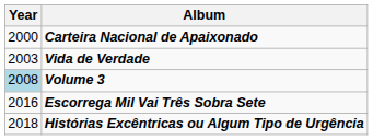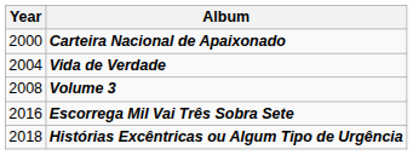Vida de Verdade | Year: 2003 -> 2004
Volume 3 | Year: lightblue background -> no background
